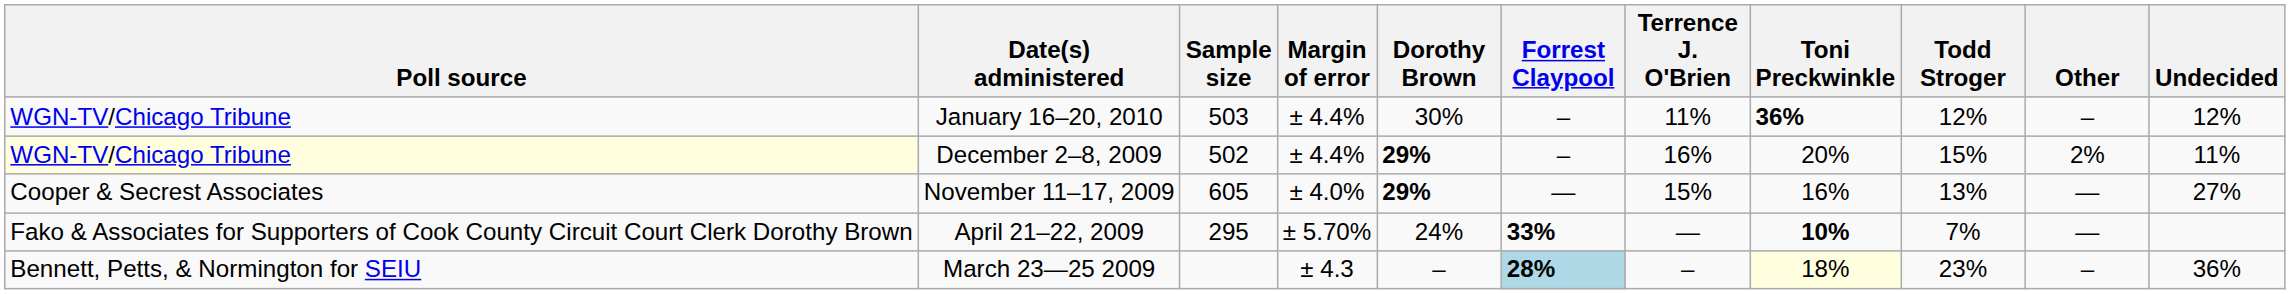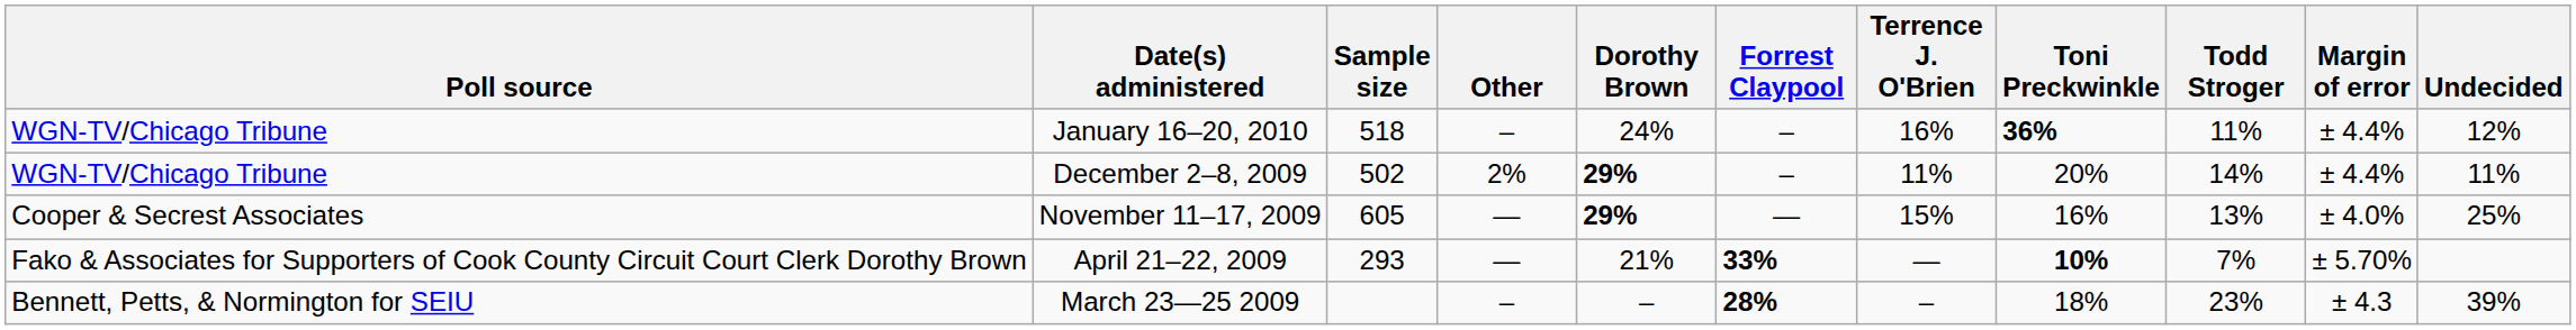columns swapped: Margin of error <-> Other
January 16–20, 2010 | Sample size: 503 -> 518
January 16–20, 2010 | Dorothy Brown: 30% -> 24%
January 16–20, 2010 | Terrence J. O'Brien: 11% -> 16%
January 16–20, 2010 | Todd Stroger: 12% -> 11%
December 2–8, 2009 | Poll source: lightyellow background -> no background
December 2–8, 2009 | Terrence J. O'Brien: 16% -> 11%
December 2–8, 2009 | Todd Stroger: 15% -> 14%
November 11–17, 2009 | Undecided: 27% -> 25%
April 21–22, 2009 | Sample size: 295 -> 293
April 21–22, 2009 | Dorothy Brown: 24% -> 21%
March 23—25 2009 | Forrest Claypool: lightblue background -> no background
March 23—25 2009 | Toni Preckwinkle: lightyellow background -> no background
March 23—25 2009 | Undecided: 36% -> 39%
